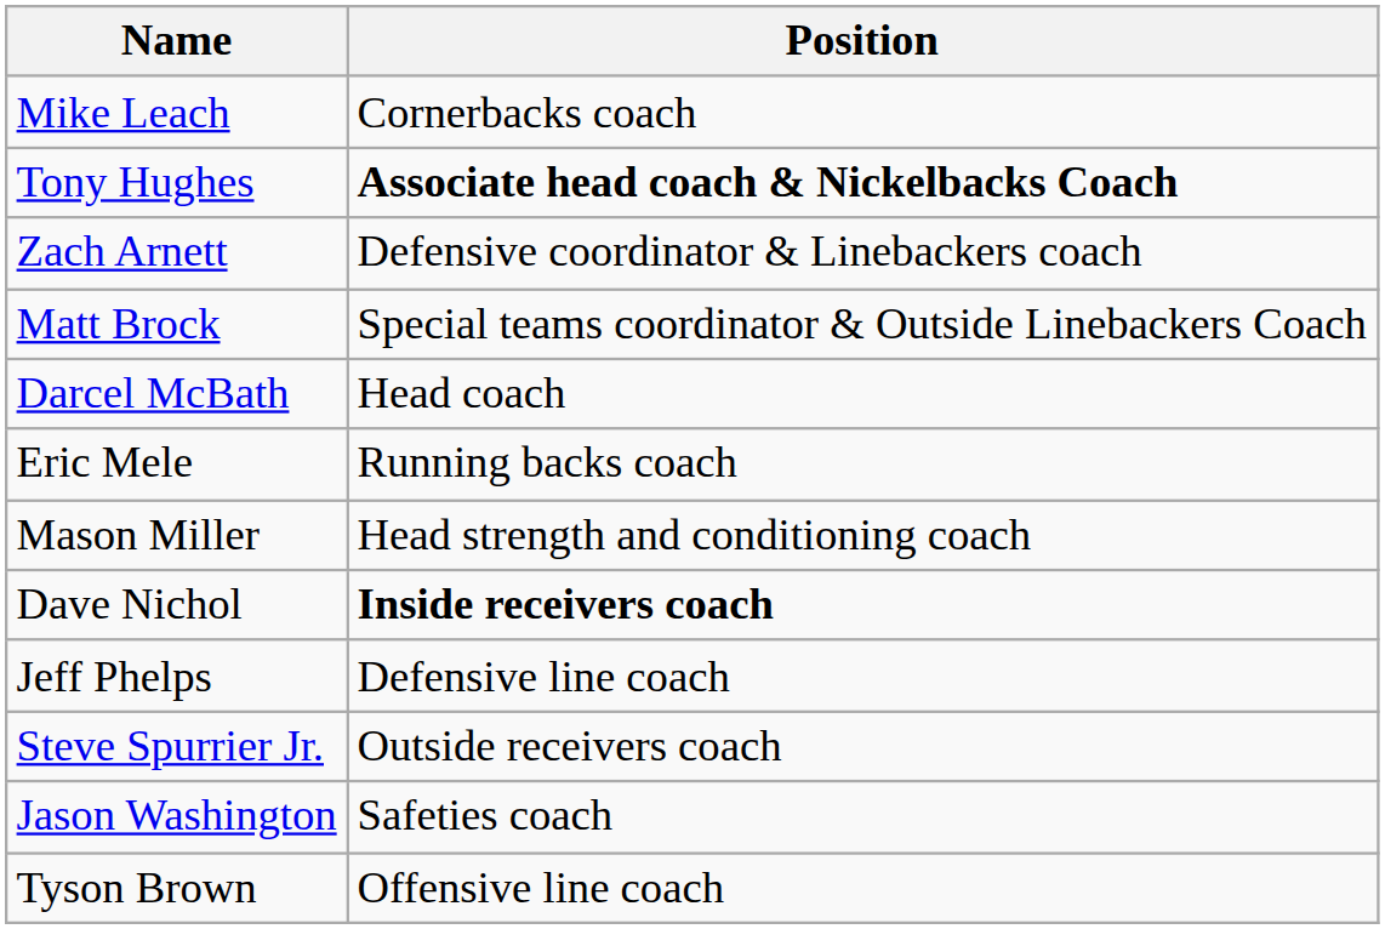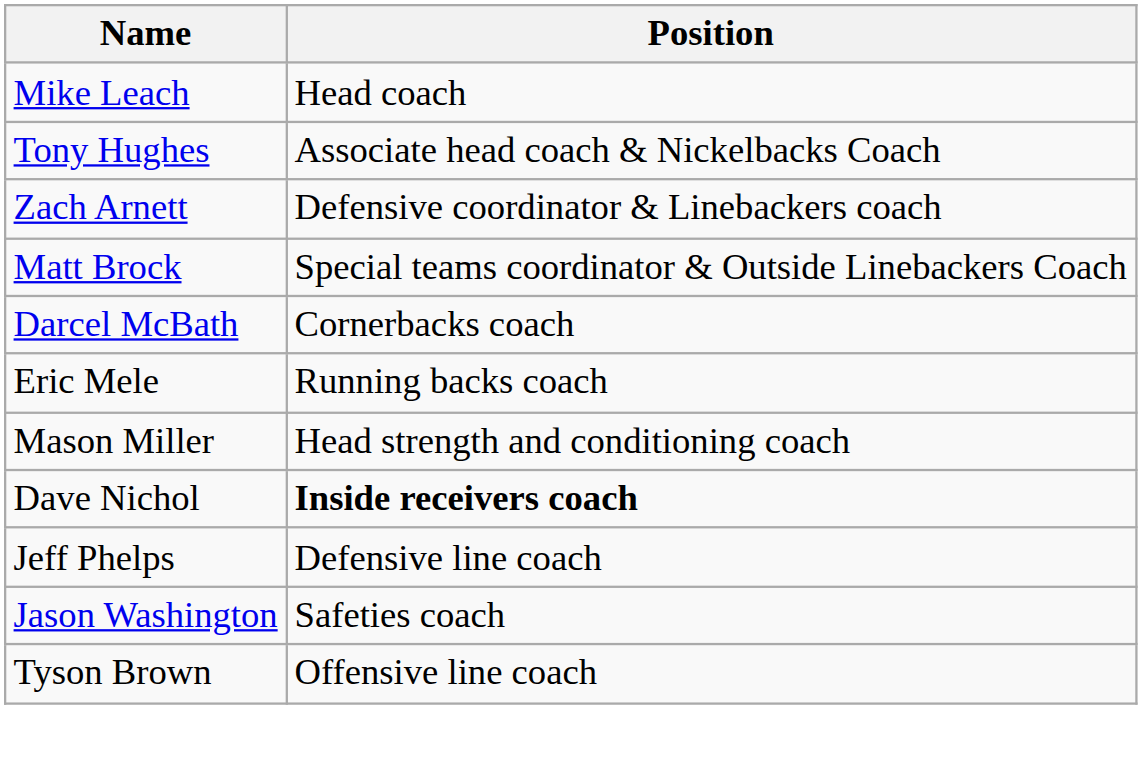Mike Leach | Position: Cornerbacks coach -> Head coach
Tony Hughes | Position: bold -> normal
Darcel McBath | Position: Head coach -> Cornerbacks coach
- row: Steve Spurrier Jr. | Outside receivers coach
